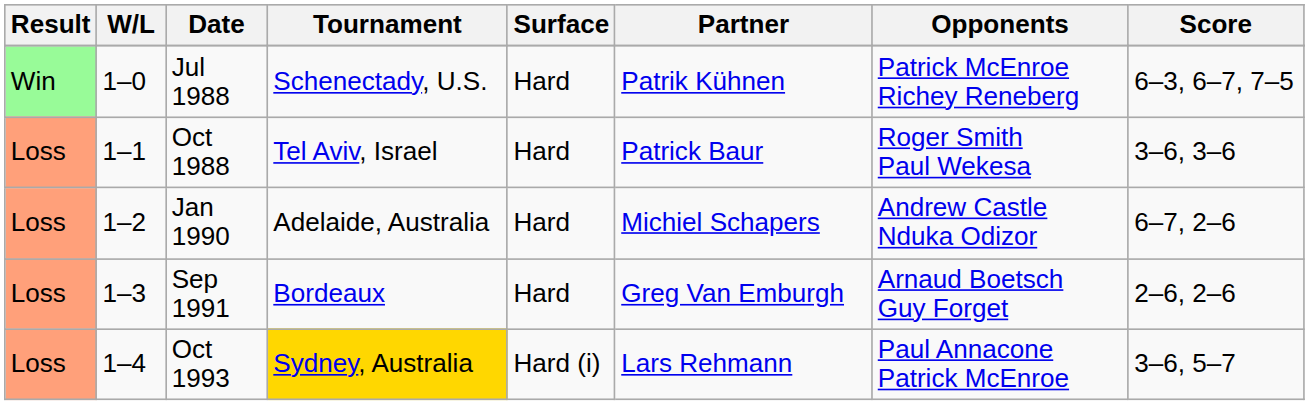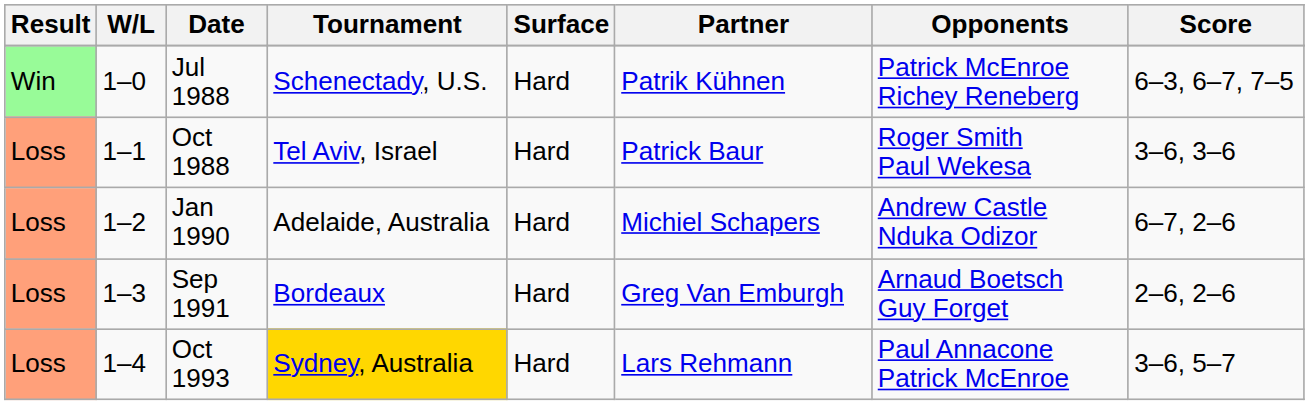Oct 1993 | Surface: Hard (i) -> Hard
